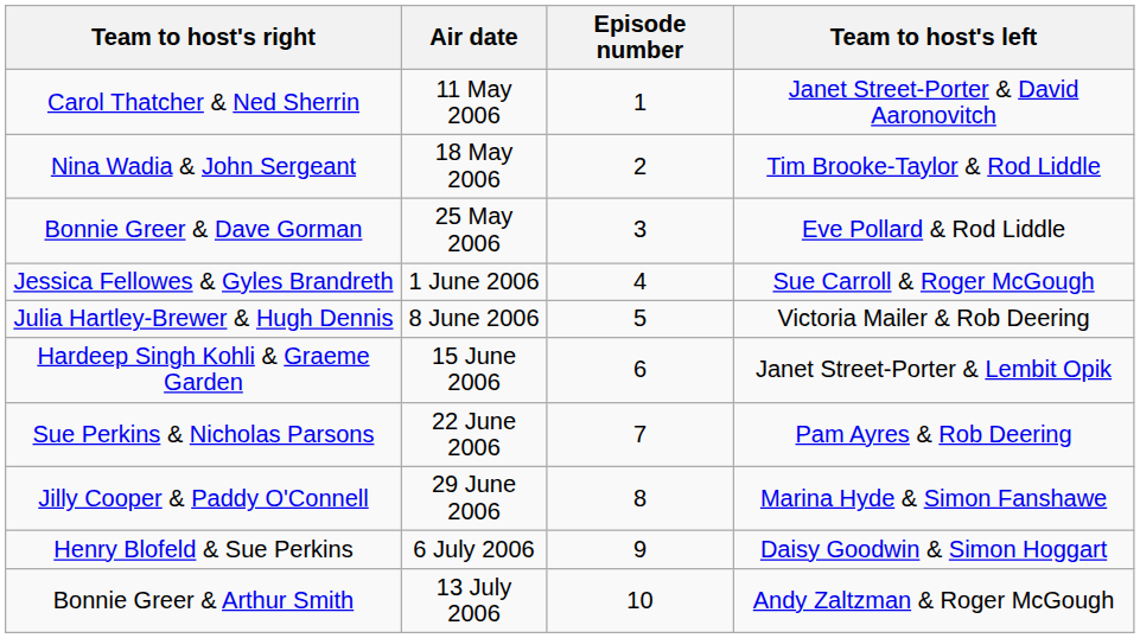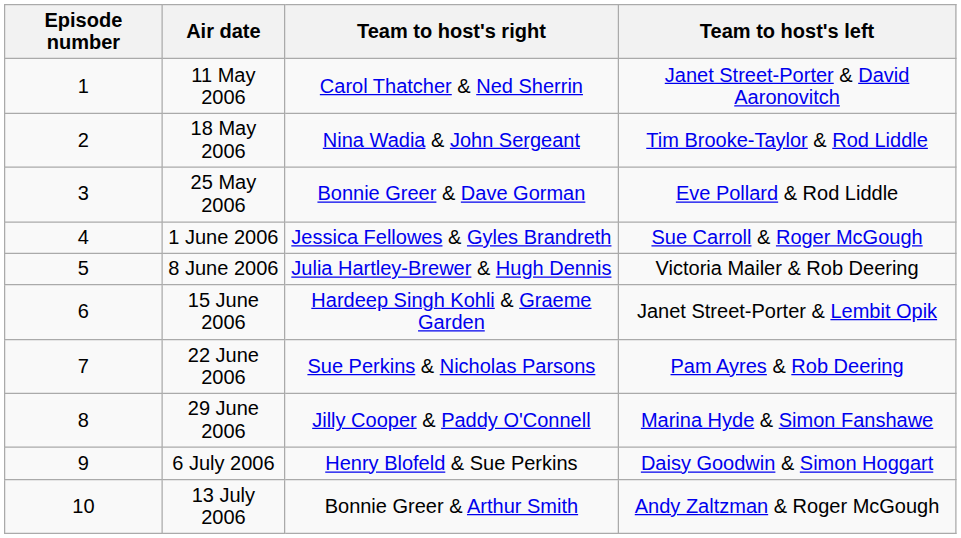columns swapped: Episode number <-> Team to host's right
